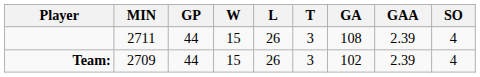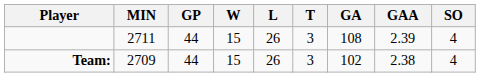Team: | GAA: 2.39 -> 2.38
